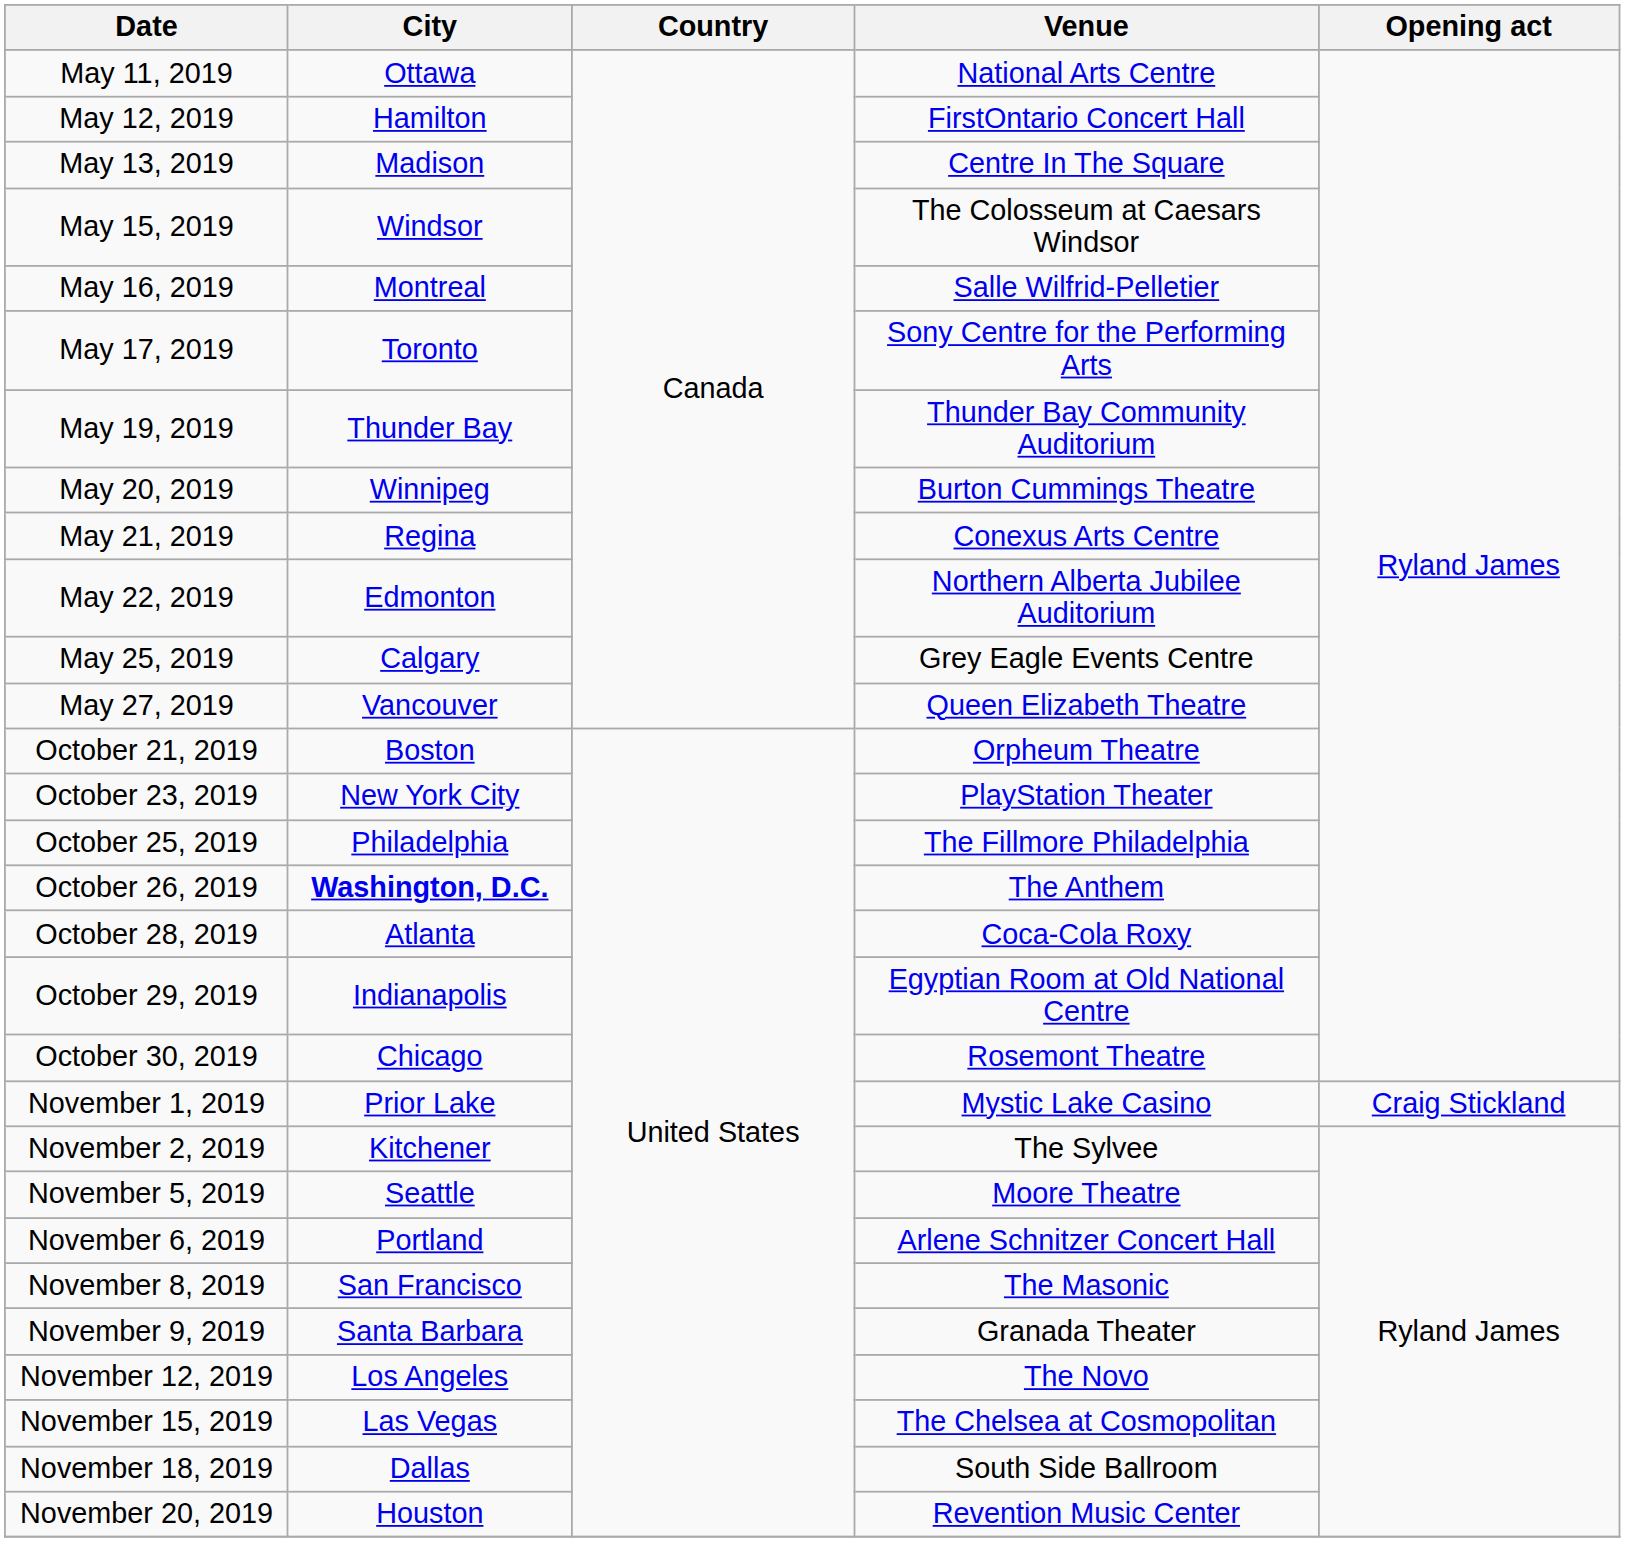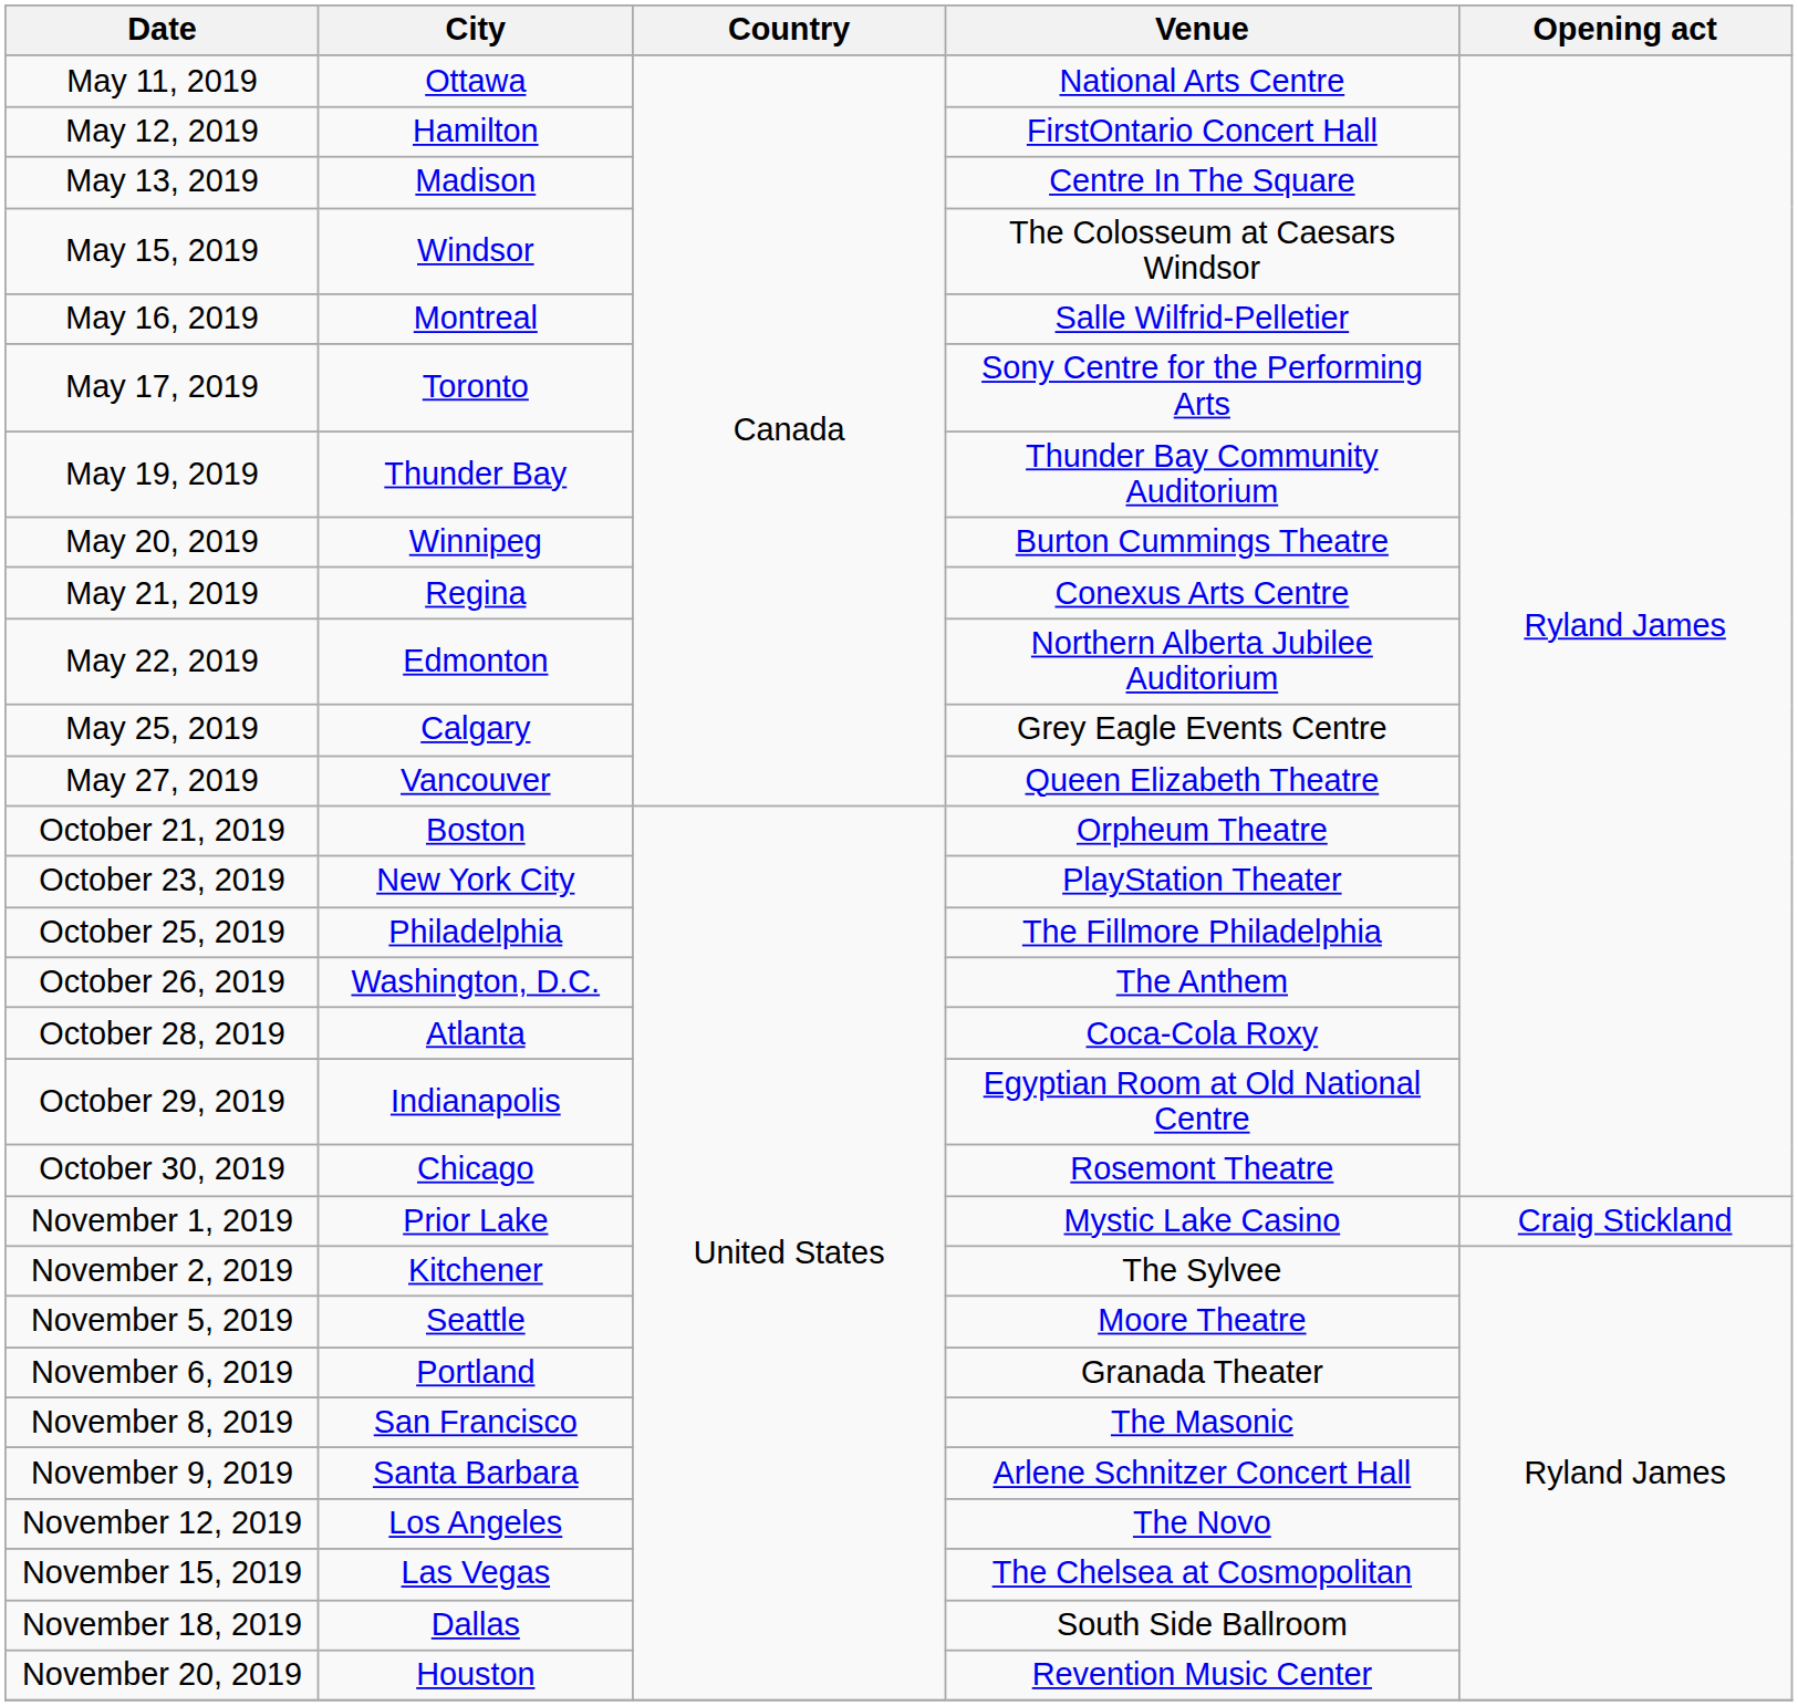October 26, 2019 | City: bold -> normal
November 6, 2019 | Venue: Arlene Schnitzer Concert Hall -> Granada Theater
November 9, 2019 | Venue: Granada Theater -> Arlene Schnitzer Concert Hall
